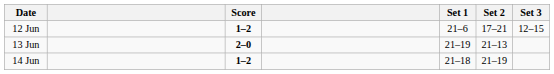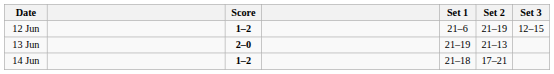12 Jun | Set 2: 17–21 -> 21–19
14 Jun | Set 2: 21–19 -> 17–21
